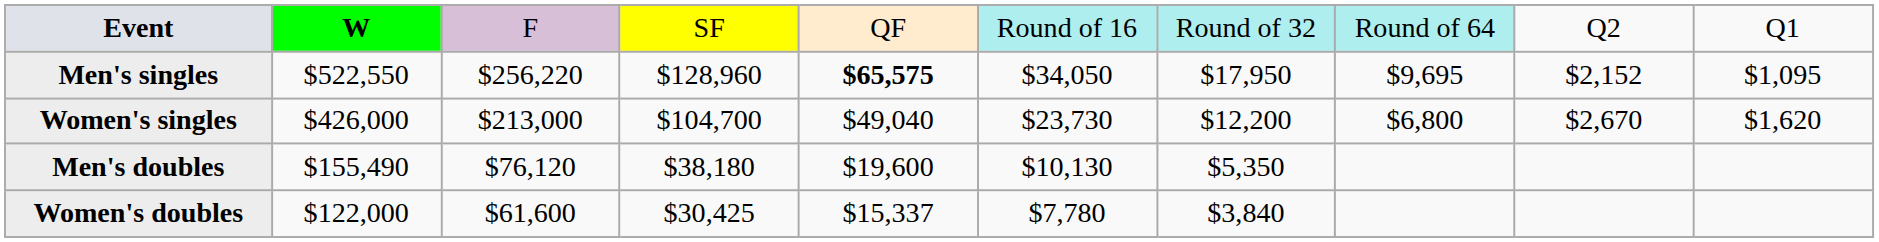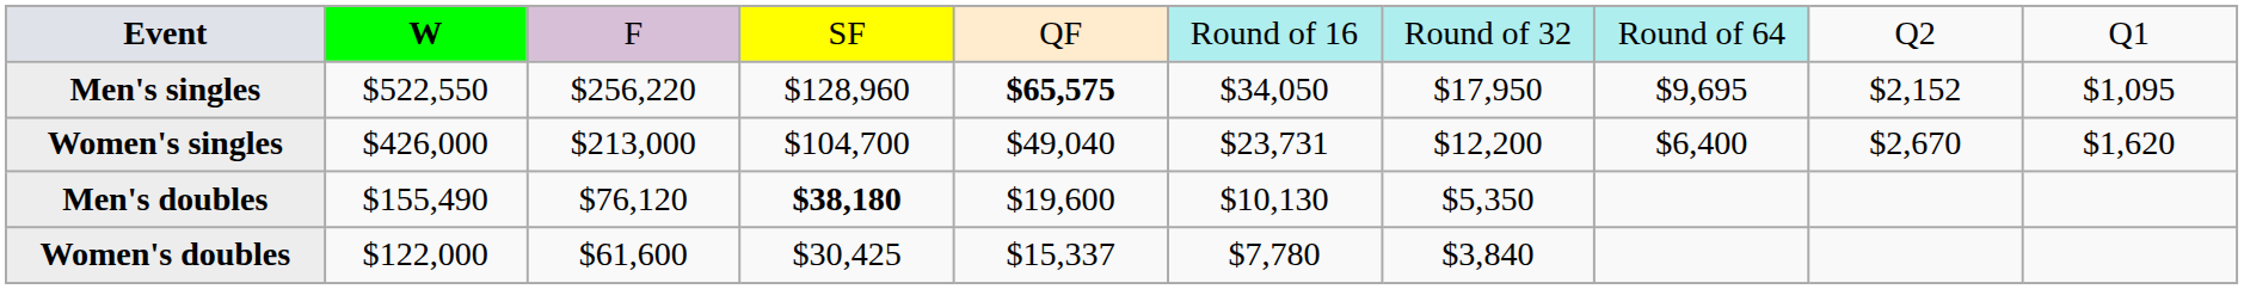Women's singles | column 6: $23,730 -> $23,731
Women's singles | column 8: $6,800 -> $6,400
Men's doubles | column 4: normal -> bold
